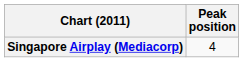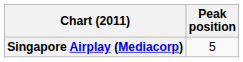Singapore Airplay (Mediacorp) | Peak position: 4 -> 5
